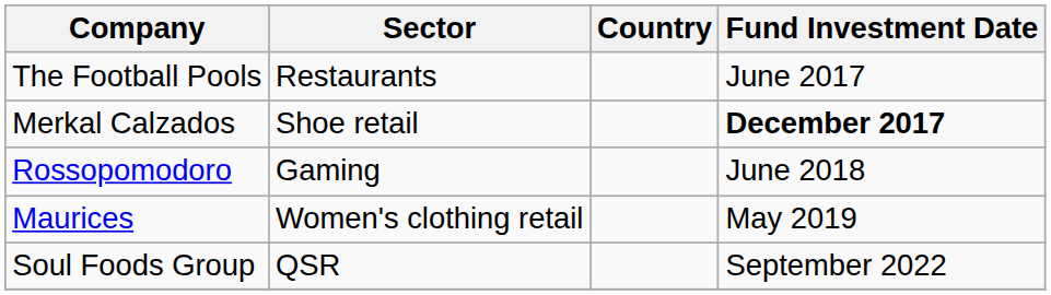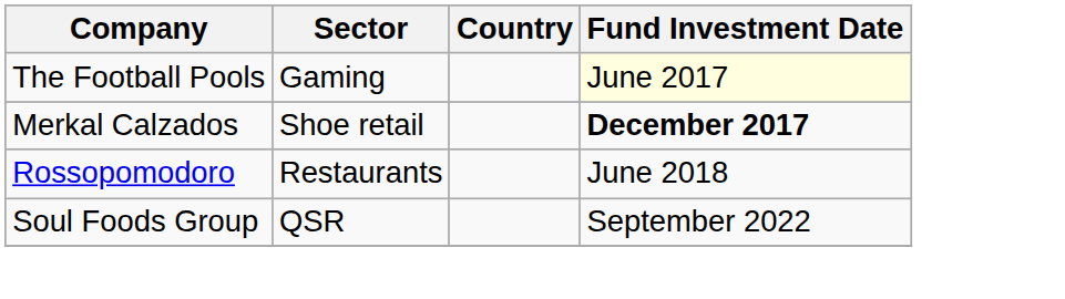The Football Pools | Sector: Restaurants -> Gaming
The Football Pools | Fund Investment Date: no background -> lightyellow background
Rossopomodoro | Sector: Gaming -> Restaurants
- row: Maurices | Women's clothing retail | May 2019
